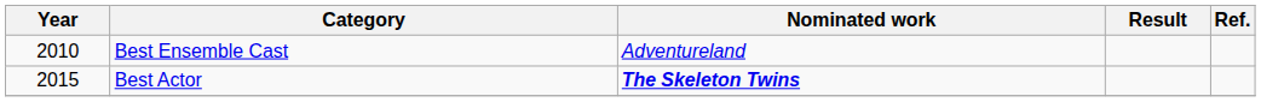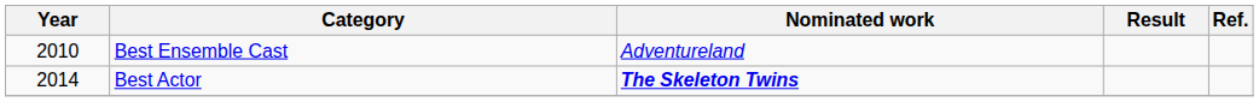Best Actor | Year: 2015 -> 2014
